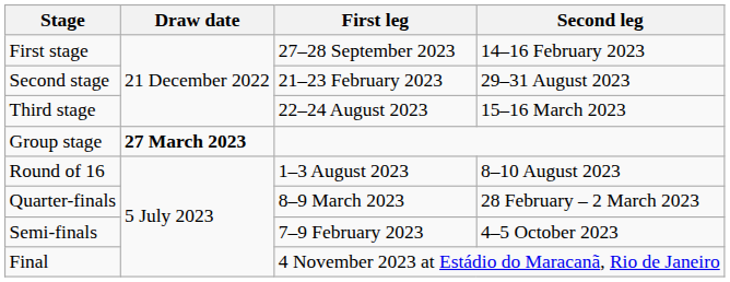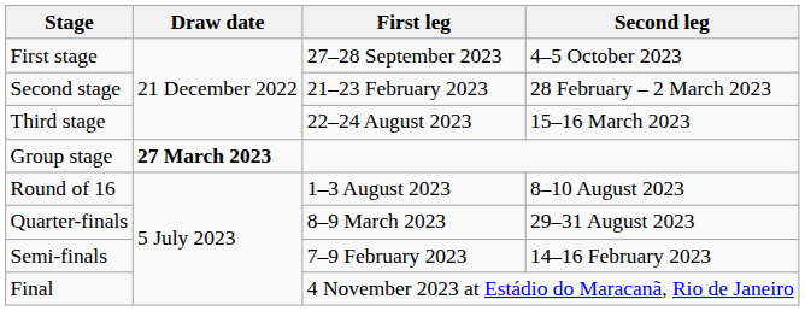First stage | Second leg: 14–16 February 2023 -> 4–5 October 2023
Second stage | Second leg: 29–31 August 2023 -> 28 February – 2 March 2023
Quarter-finals | Second leg: 28 February – 2 March 2023 -> 29–31 August 2023
Semi-finals | Second leg: 4–5 October 2023 -> 14–16 February 2023
